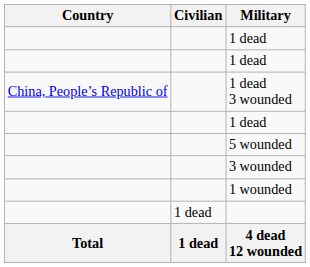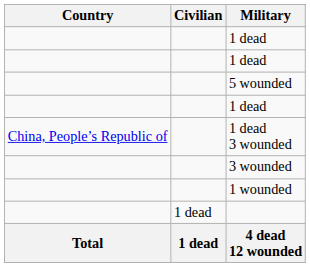rows swapped: 1 dead 3 wounded <-> 5 wounded
